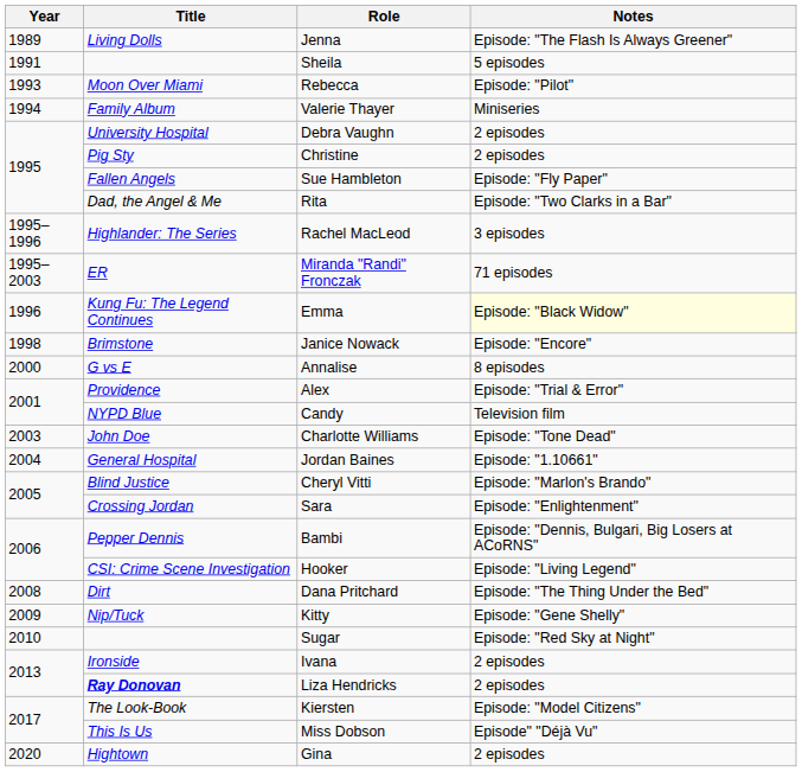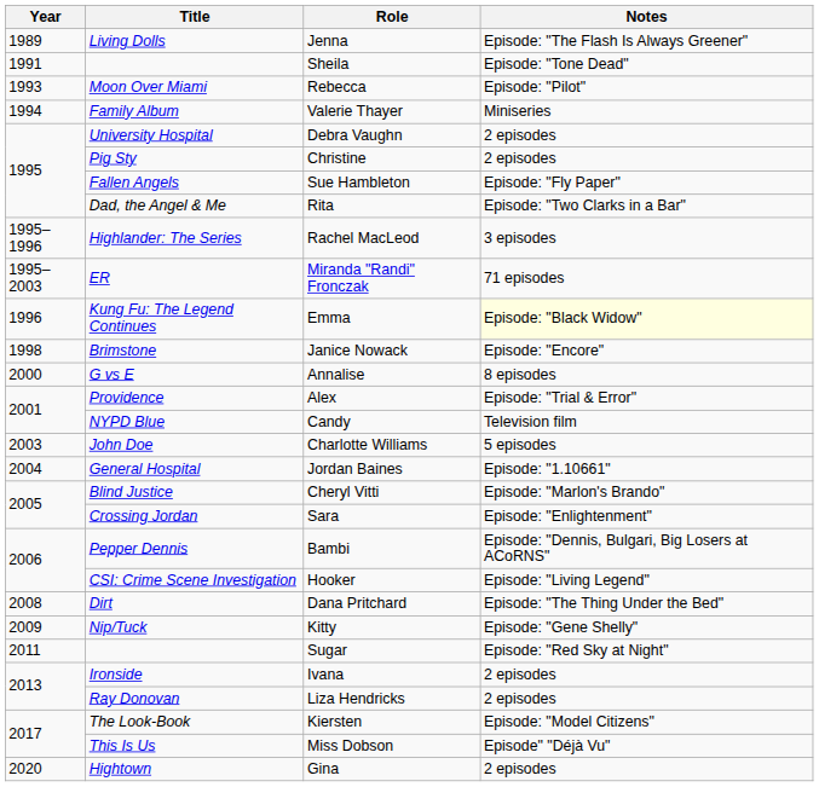Sheila | Notes: 5 episodes -> Episode: "Tone Dead"
Charlotte Williams | Notes: Episode: "Tone Dead" -> 5 episodes
Sugar | Year: 2010 -> 2011
Liza Hendricks | Title: bold -> normal
